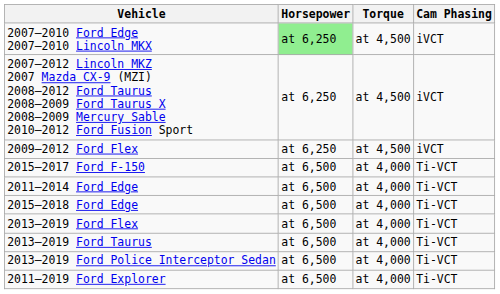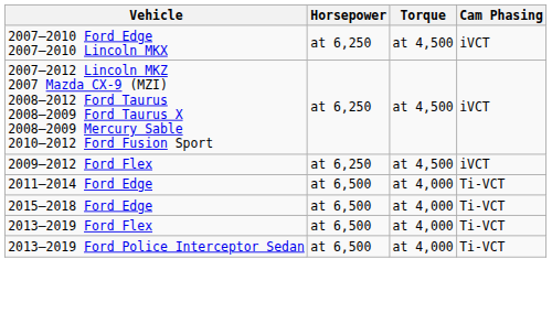2007–2010 Ford Edge 2007–2010 Lincoln MKX | Horsepower: lightgreen background -> no background
- row: 2015–2017 Ford F-150 | at 6,500 | at 4,000 | Ti-VCT
- row: 2013–2019 Ford Taurus | at 6,500 | at 4,000 | Ti-VCT
- row: 2011–2019 Ford Explorer | at 6,500 | at 4,000 | Ti-VCT
